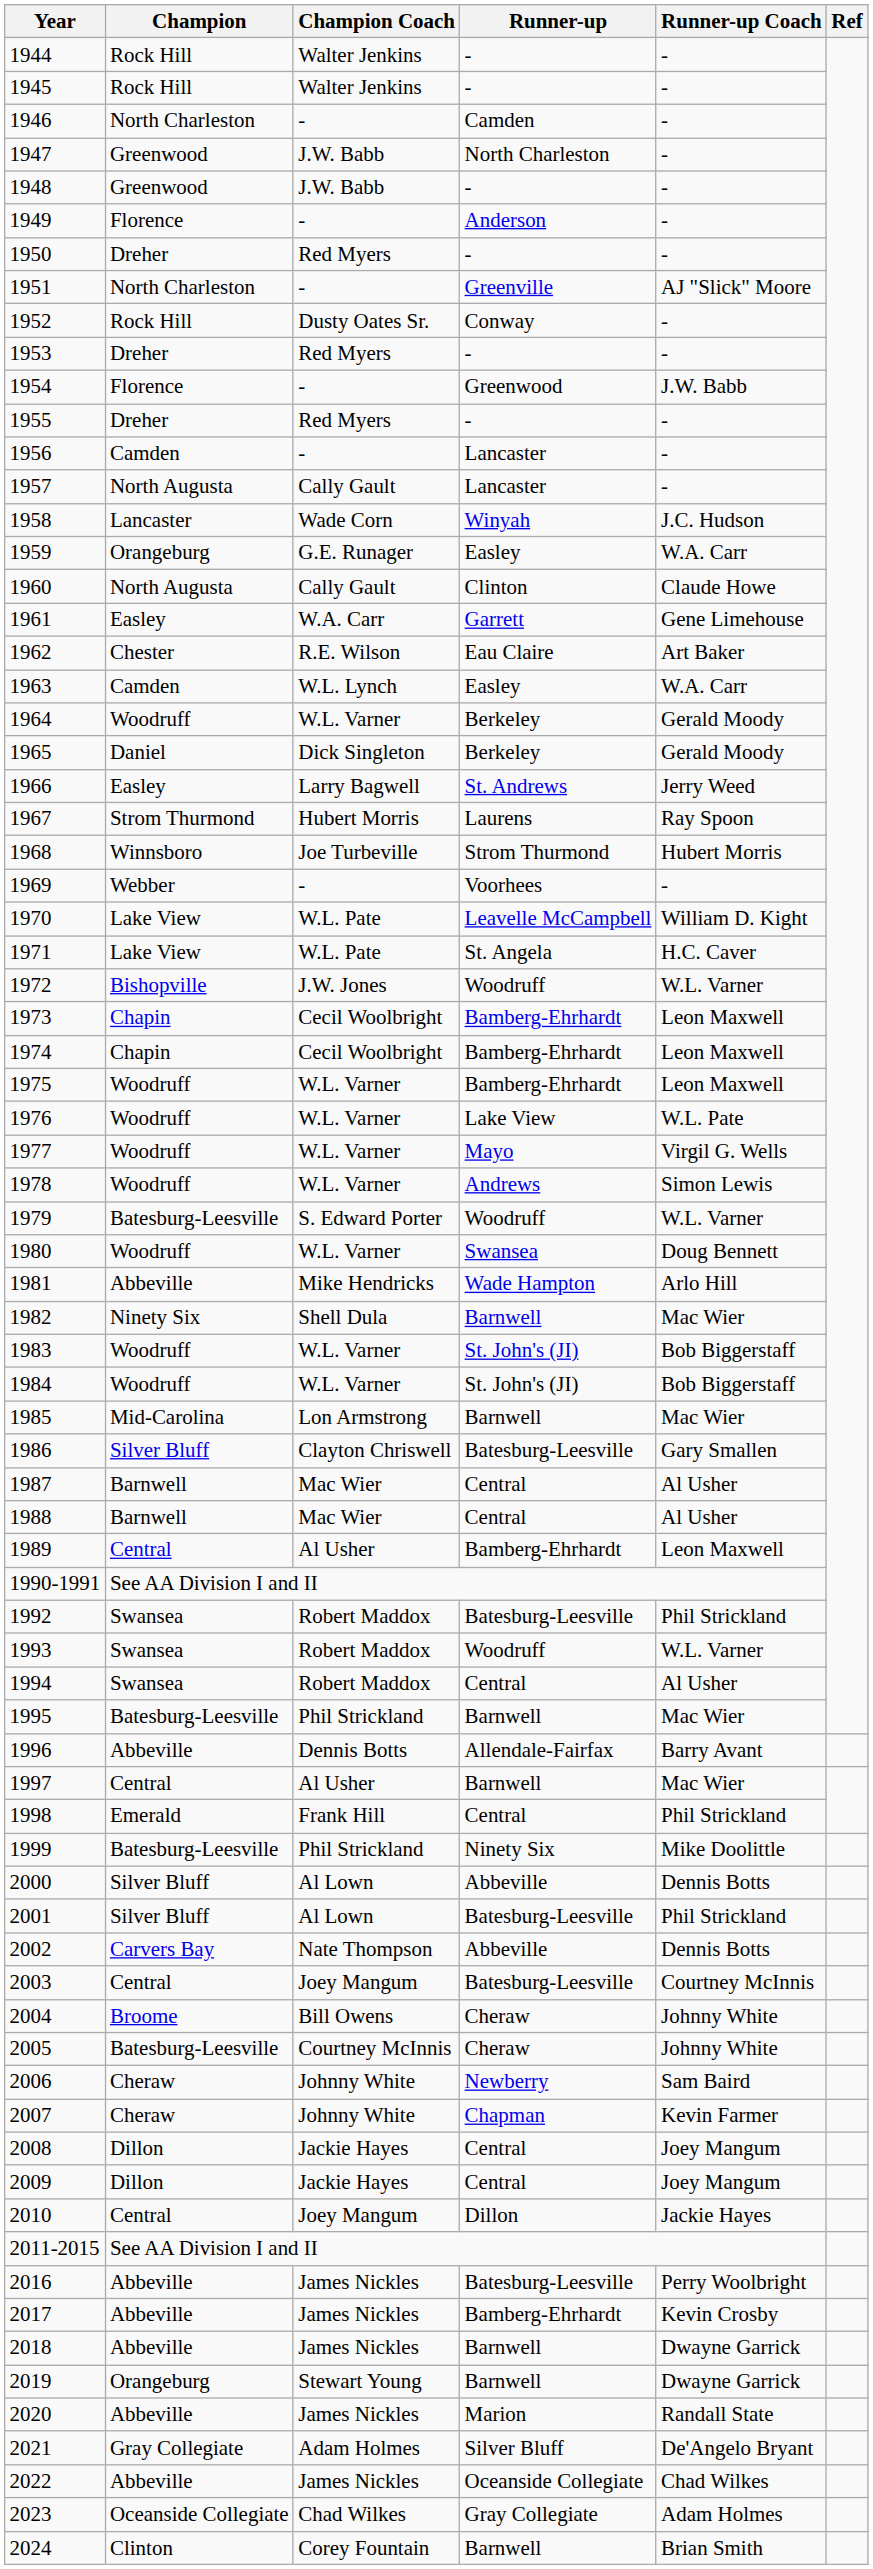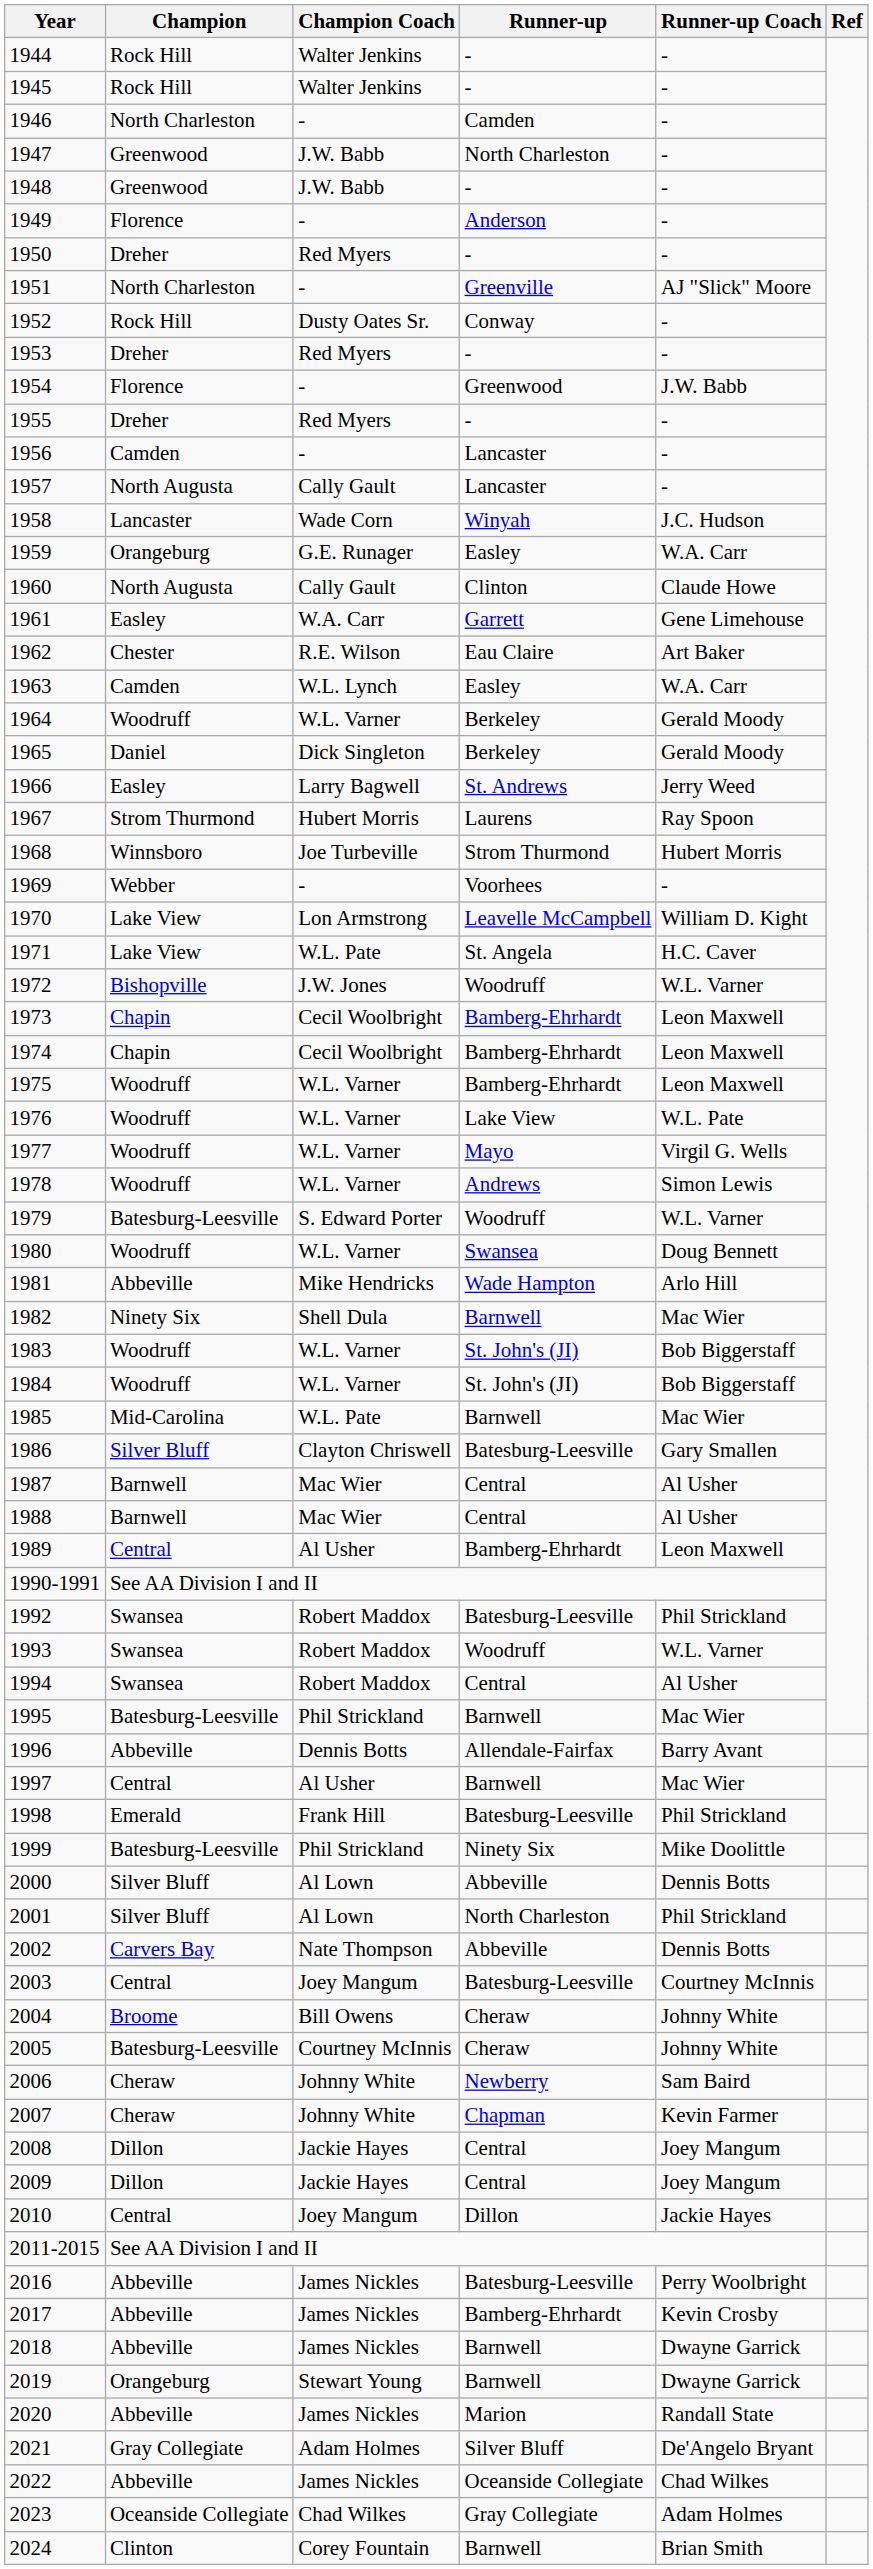1970 | Champion Coach: W.L. Pate -> Lon Armstrong
1985 | Champion Coach: Lon Armstrong -> W.L. Pate
1998 | Runner-up: Central -> Batesburg-Leesville
2001 | Runner-up: Batesburg-Leesville -> North Charleston
